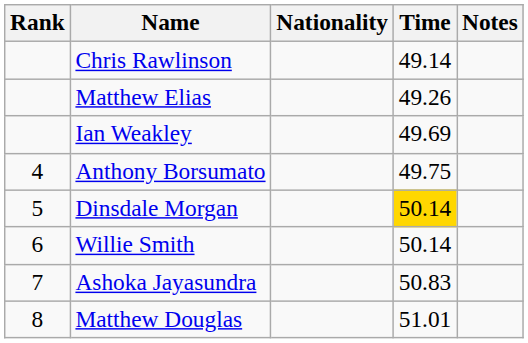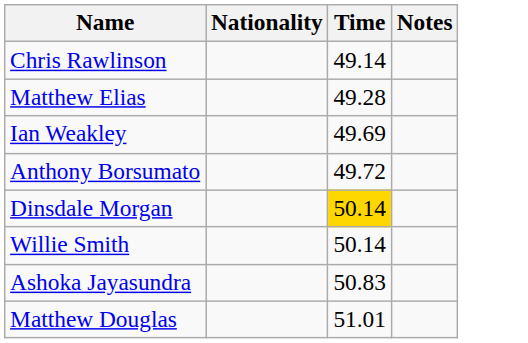- column: Rank | 4 | 5 | 6 | 7 | 8
Matthew Elias | Time: 49.26 -> 49.28
Anthony Borsumato | Time: 49.75 -> 49.72
